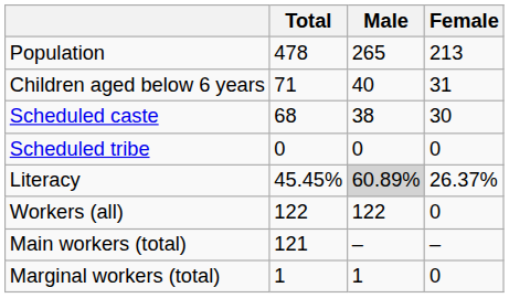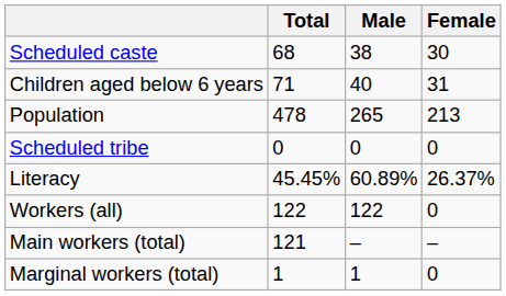rows swapped: Population <-> Scheduled caste
Literacy | Male: lightgrey background -> no background
